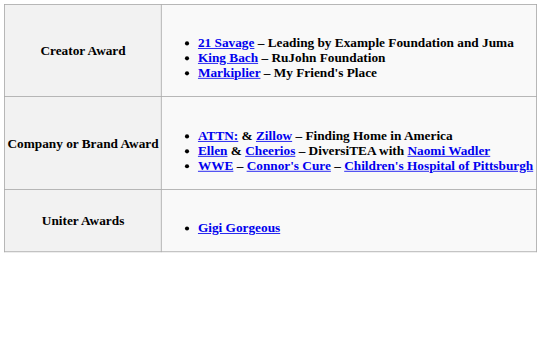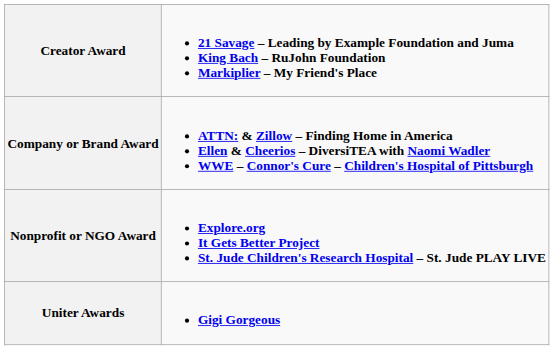+ row: Nonprofit or NGO Award | Explore.org It Gets Better Project St. Jude Children's Research Hospital – St. Jude PLAY LIVE
